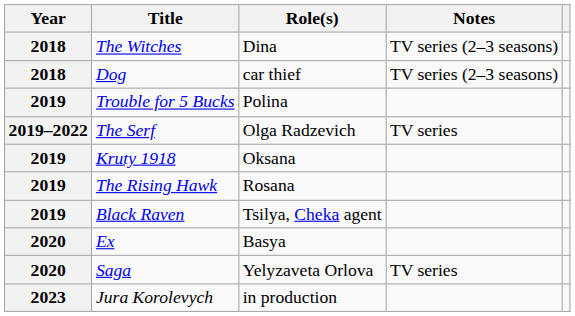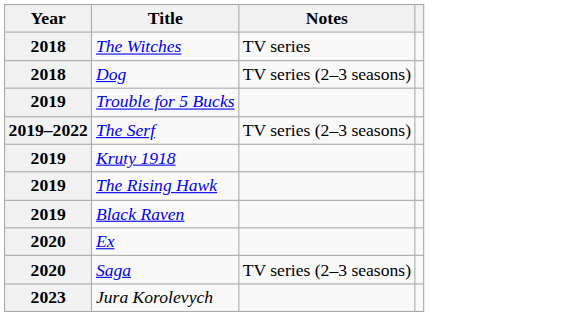- column: Role(s) | Dina | car thief | Polina | Olga Radzevich | Oksana | Rosana | Tsilya, Cheka agent | Basya | Yelyzaveta Orlova | in production
The Witches | Notes: TV series (2–3 seasons) -> TV series
The Serf | Notes: TV series -> TV series (2–3 seasons)
Saga | Notes: TV series -> TV series (2–3 seasons)
